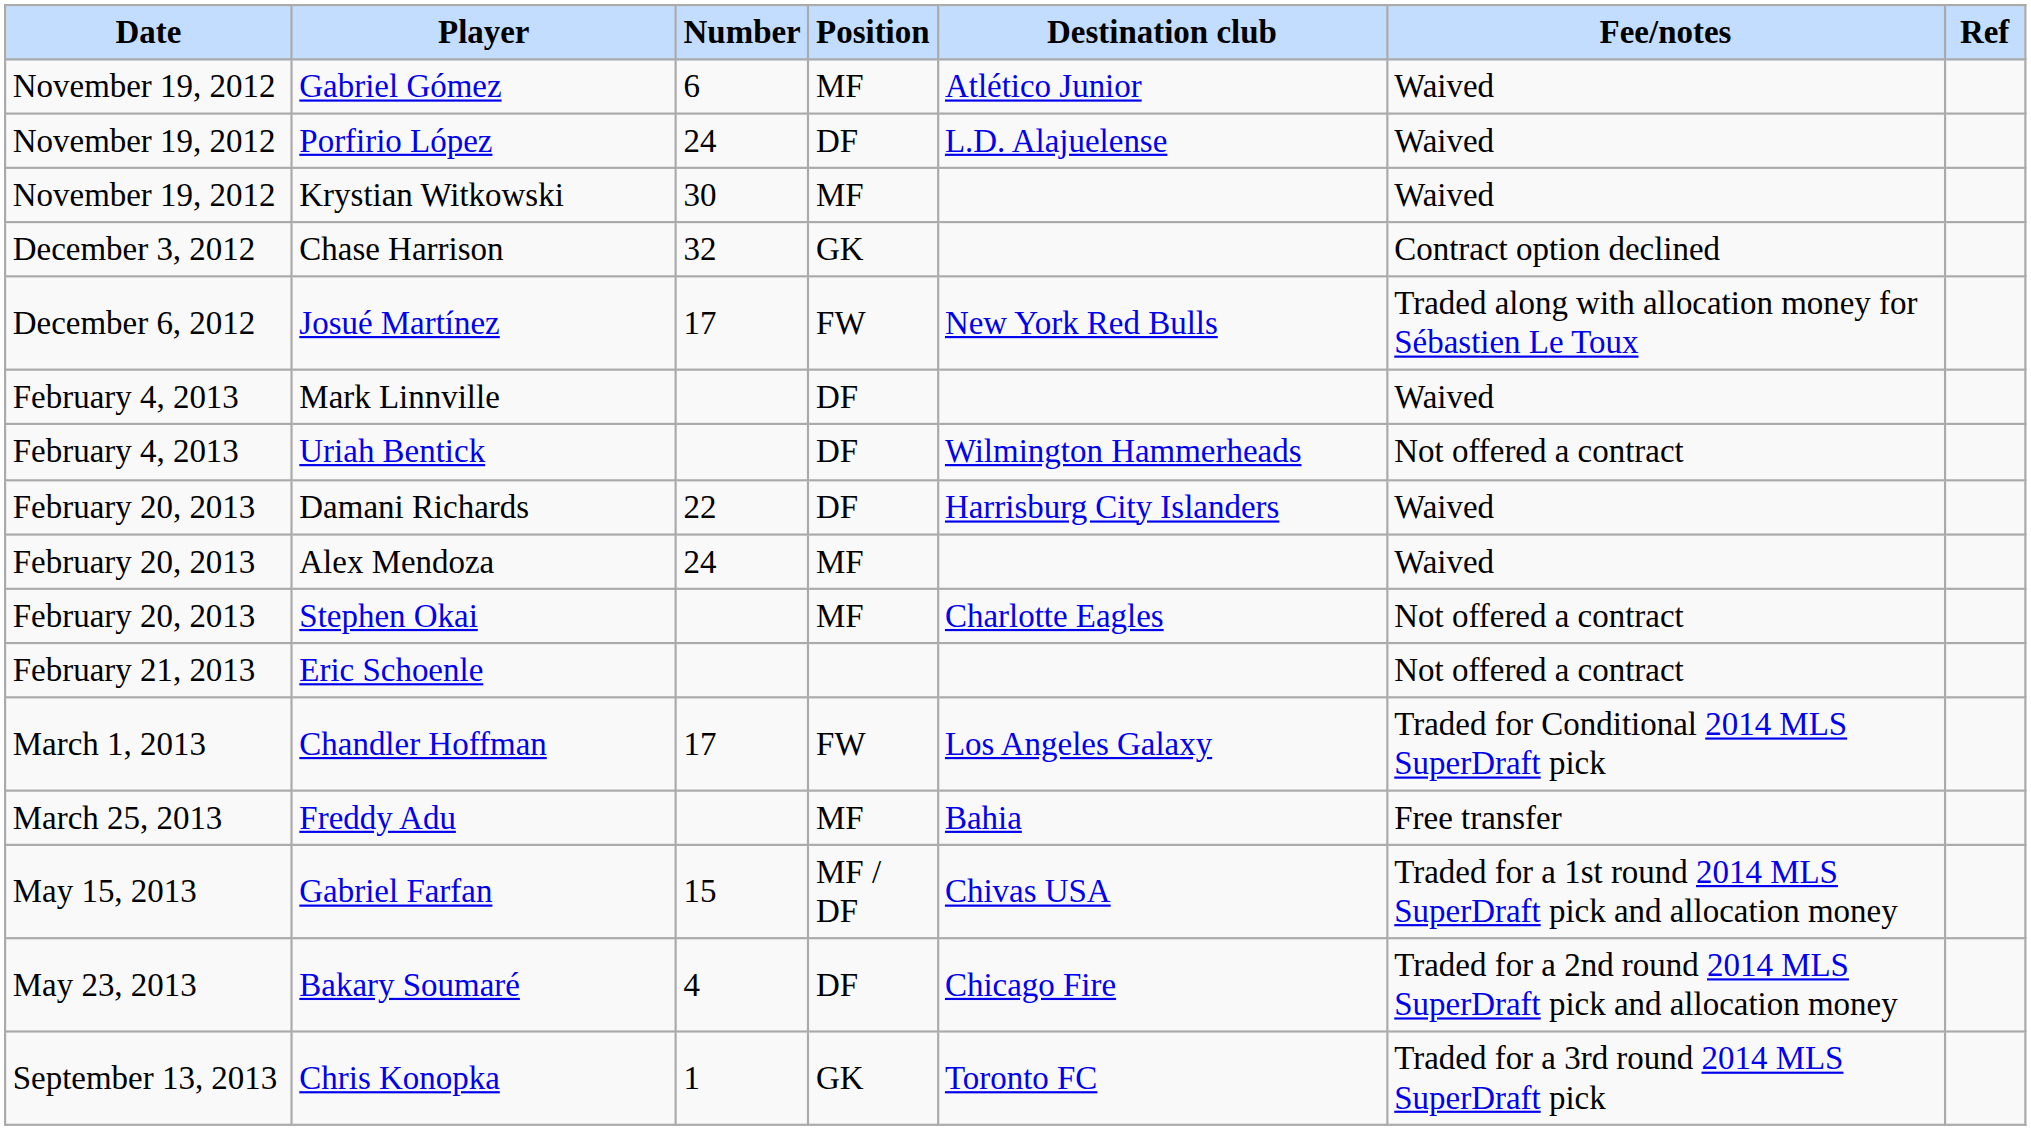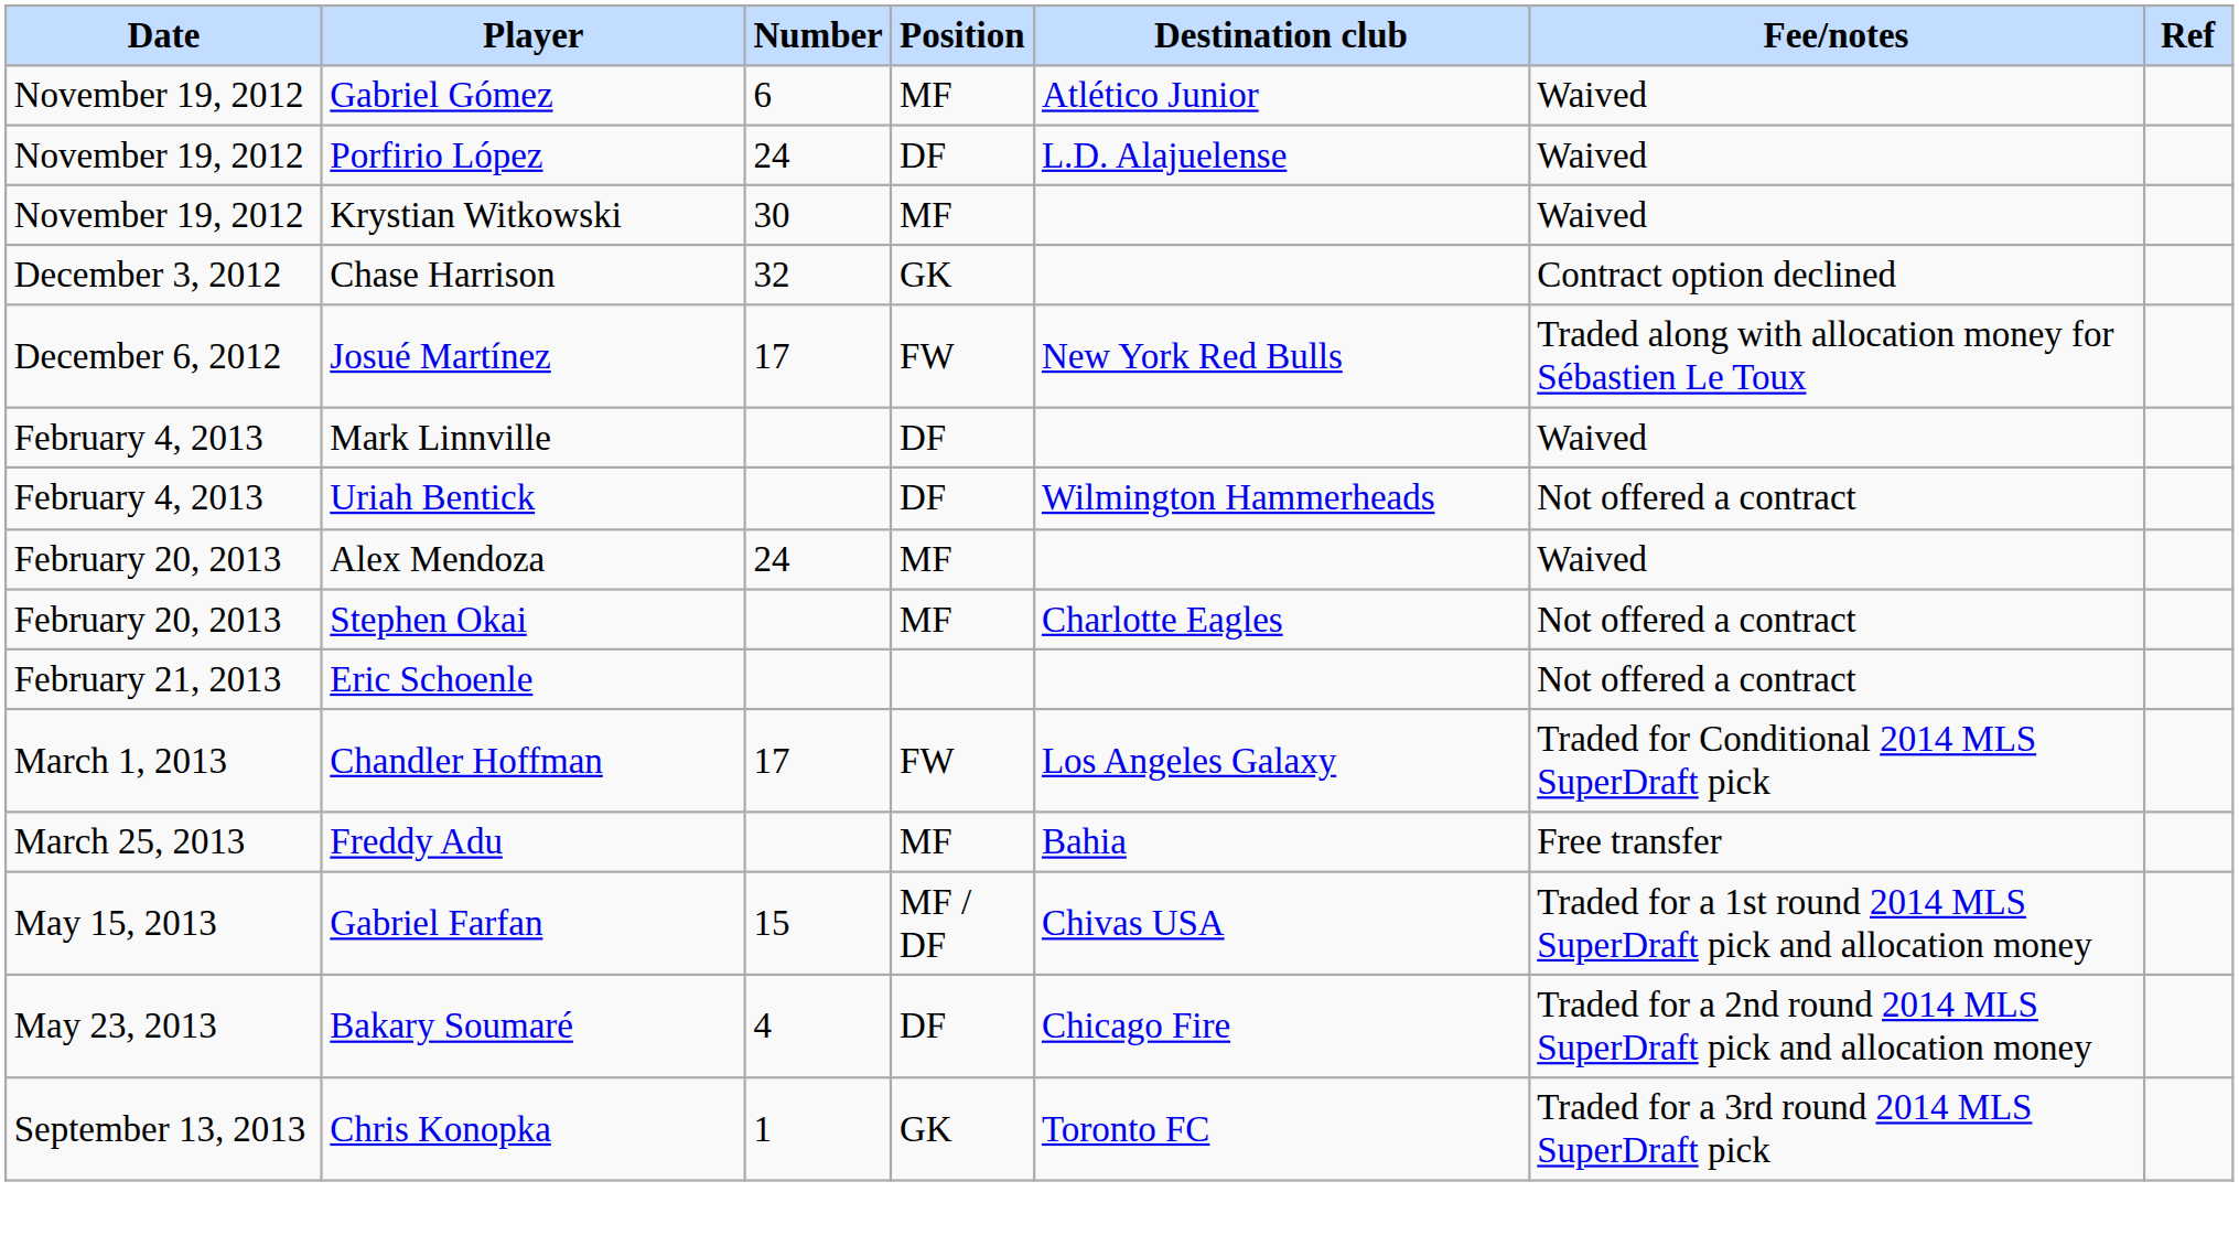- row: February 20, 2013 | Damani Richards | 22 | DF | Harrisburg City Islanders | Waived
